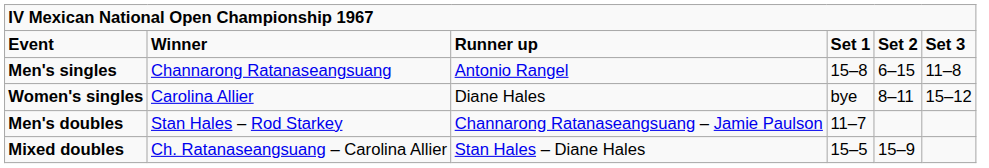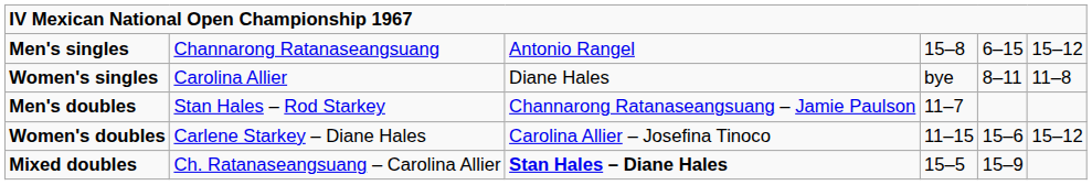- row: Event | Winner | Runner up | Set 1 | Set 2 | Set 3
Men's singles | column 6: 11–8 -> 15–12
Women's singles | column 6: 15–12 -> 11–8
+ row: Women's doubles | Carlene Starkey – Diane Hales | Carolina Allier – Josefina Tinoco | 11–15 | 15–6 | 15–12
Mixed doubles | column 3: normal -> bold
